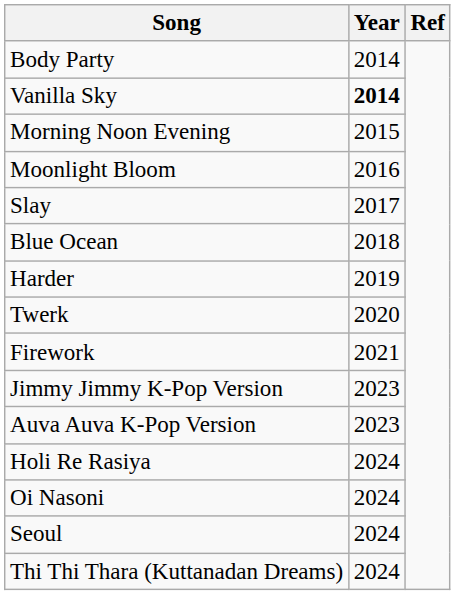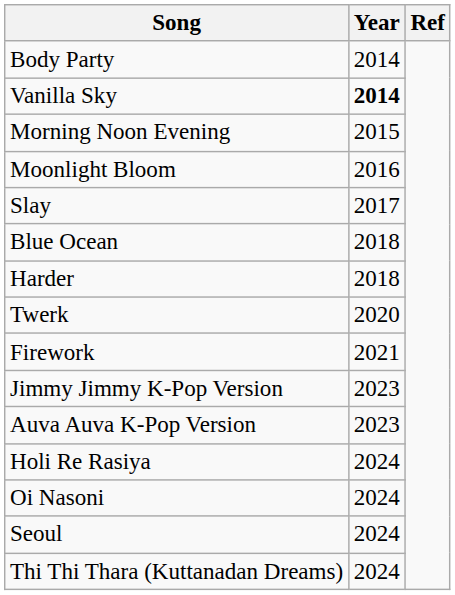Harder | Year: 2019 -> 2018
